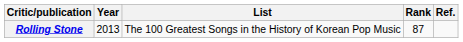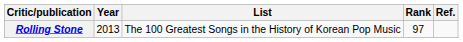Rolling Stone | Rank: 87 -> 97
